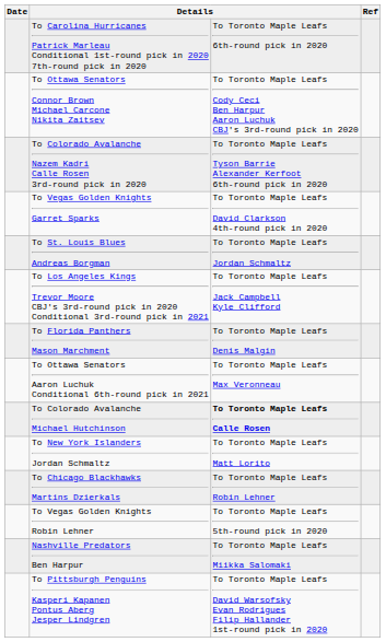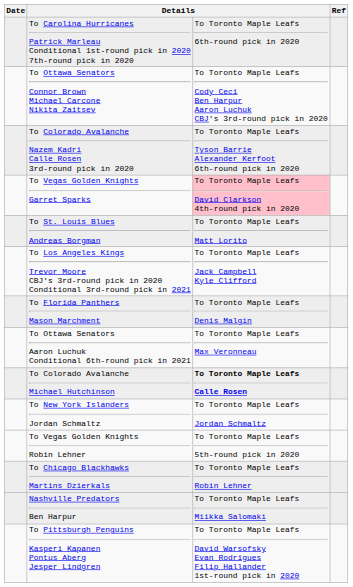To Vegas Golden Knights Garret Sparks | column 3: no background -> pink background
To St. Louis Blues Andreas Borgman | column 3: To Toronto Maple Leafs Jordan Schmaltz -> To Toronto Maple Leafs Matt Lorito
To New York Islanders Jordan Schmaltz | column 3: To Toronto Maple Leafs Matt Lorito -> To Toronto Maple Leafs Jordan Schmaltz
rows swapped: To Chicago Blackhawks Martins Dzierkals <-> To Vegas Golden Knights Robin Lehner
